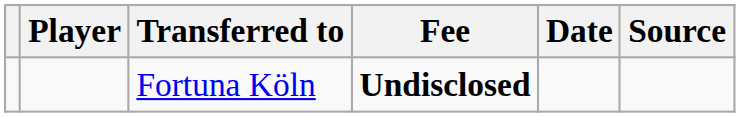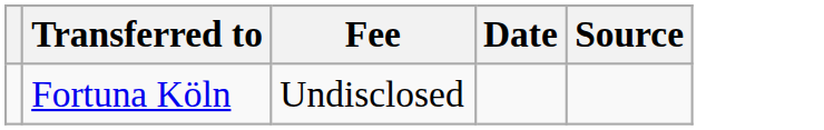- column: Player
Fortuna Köln | Fee: bold -> normal
